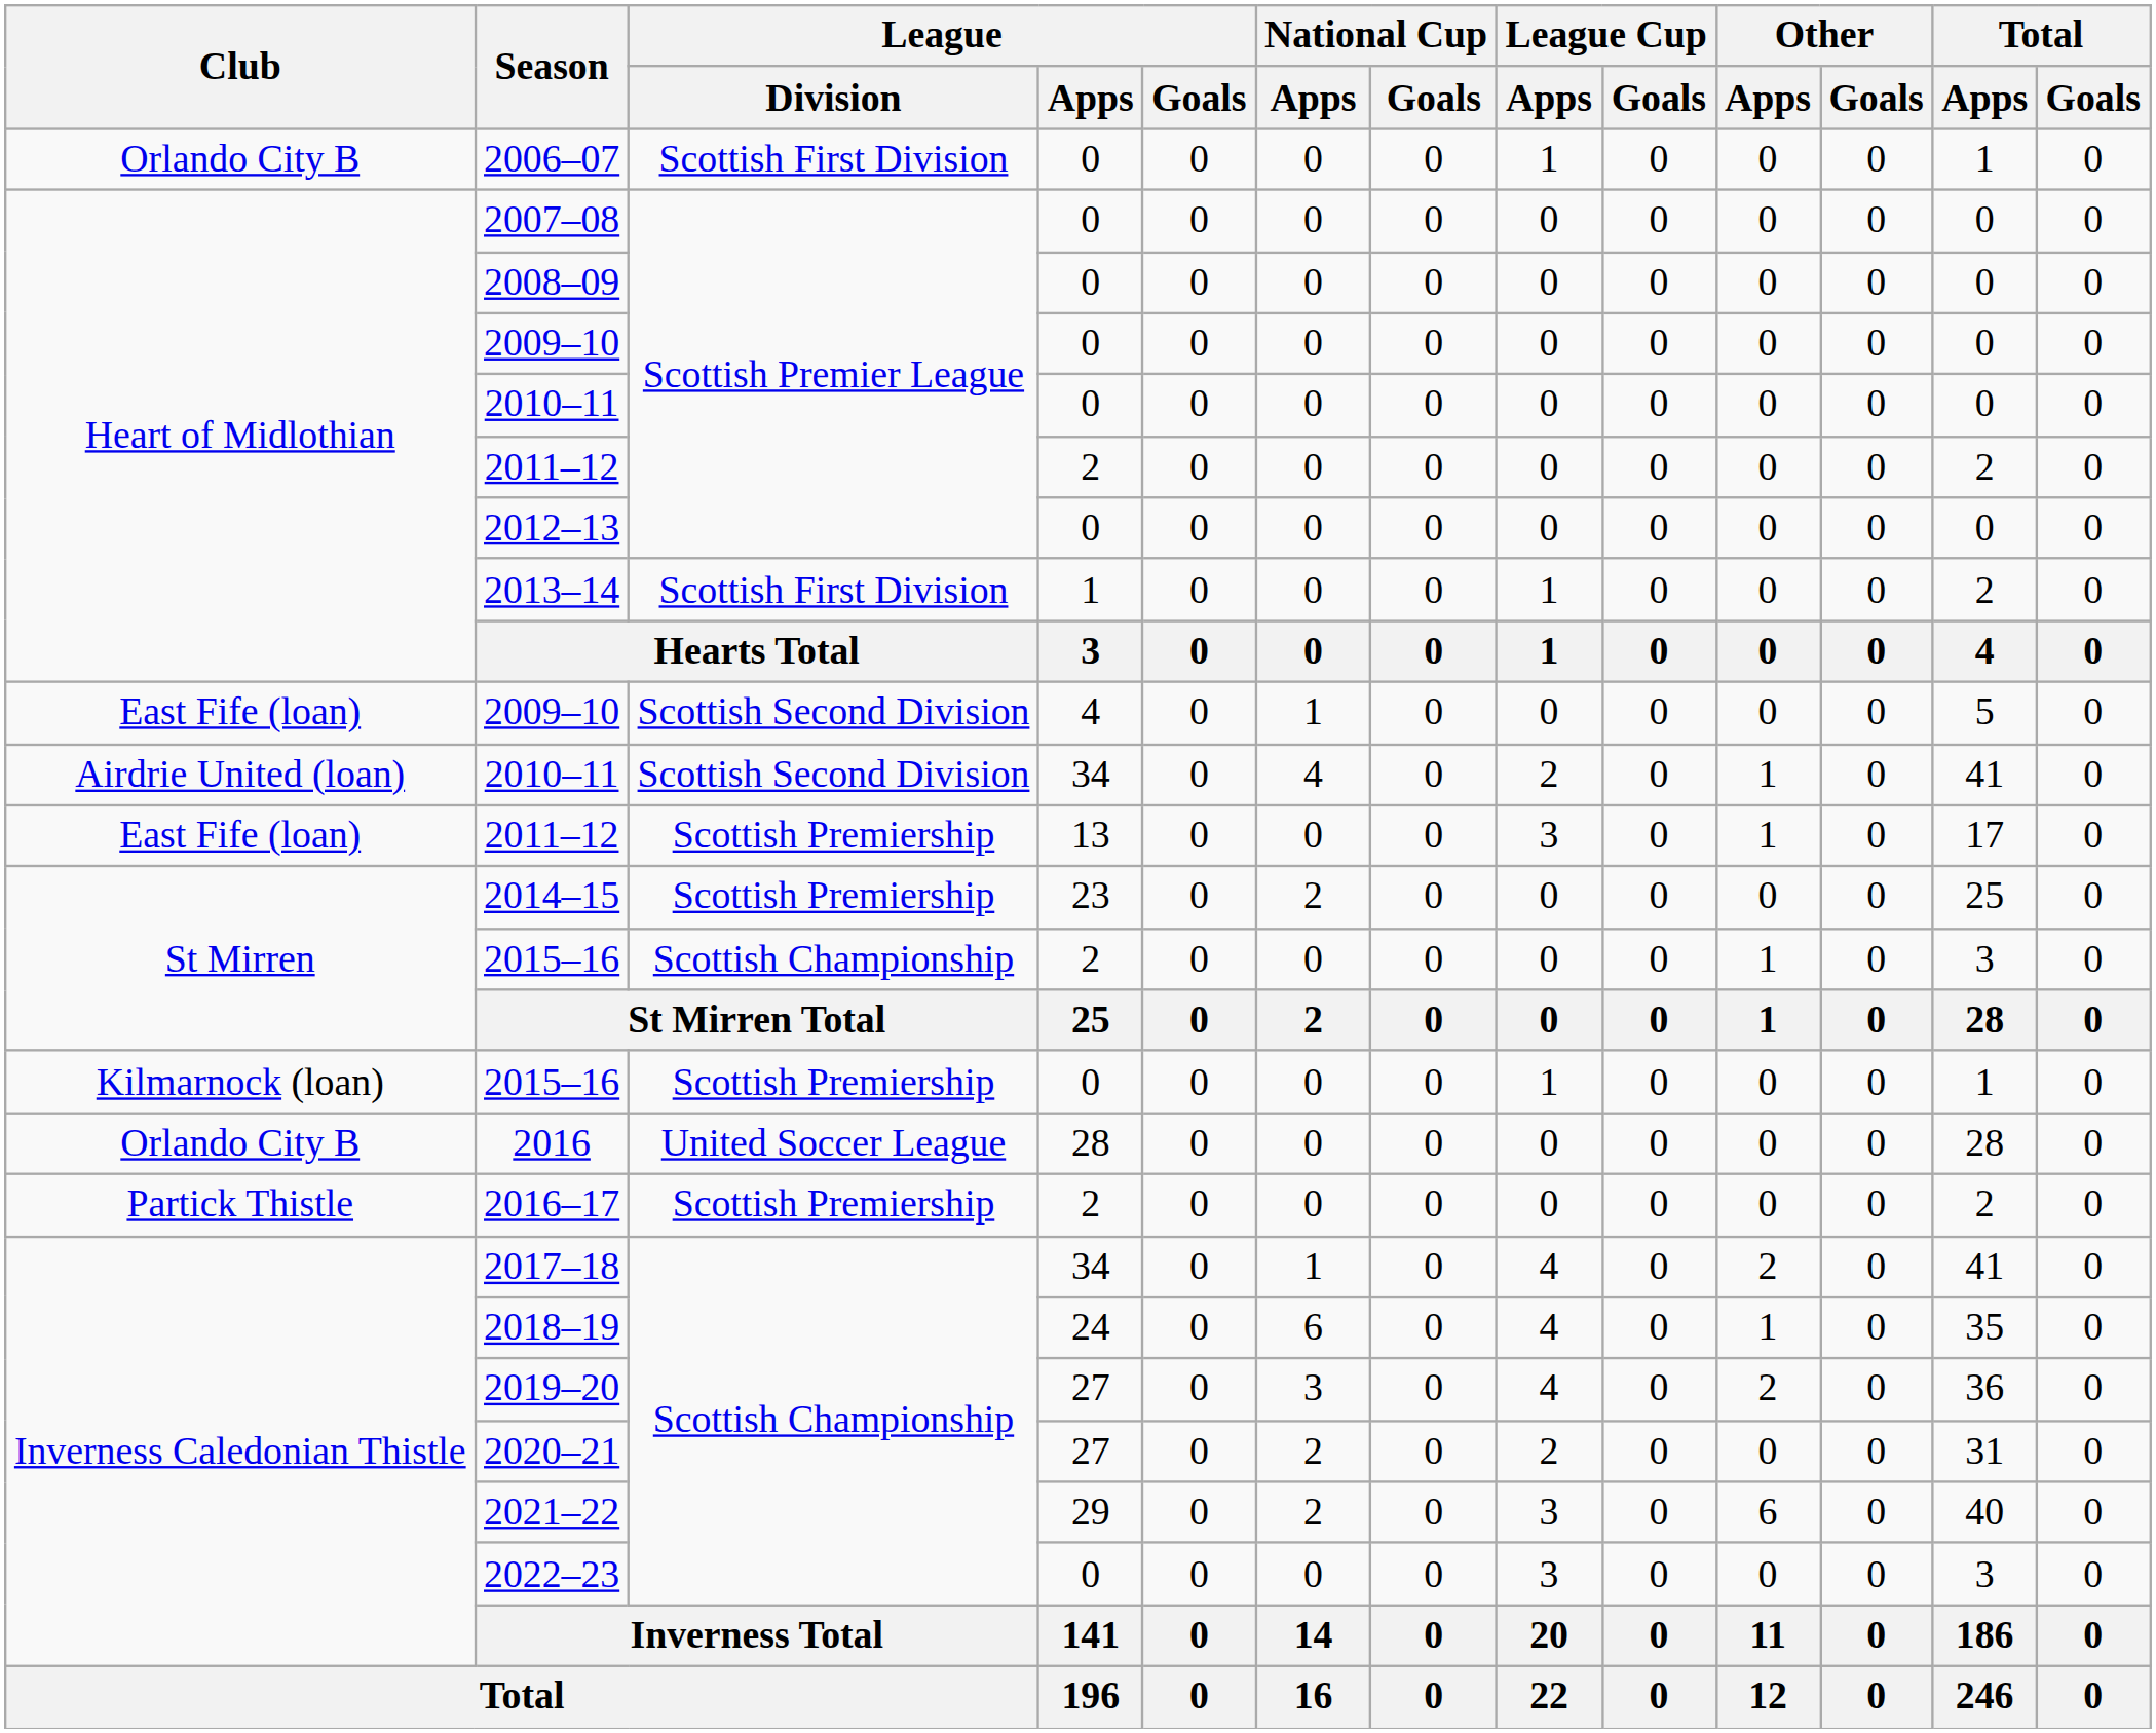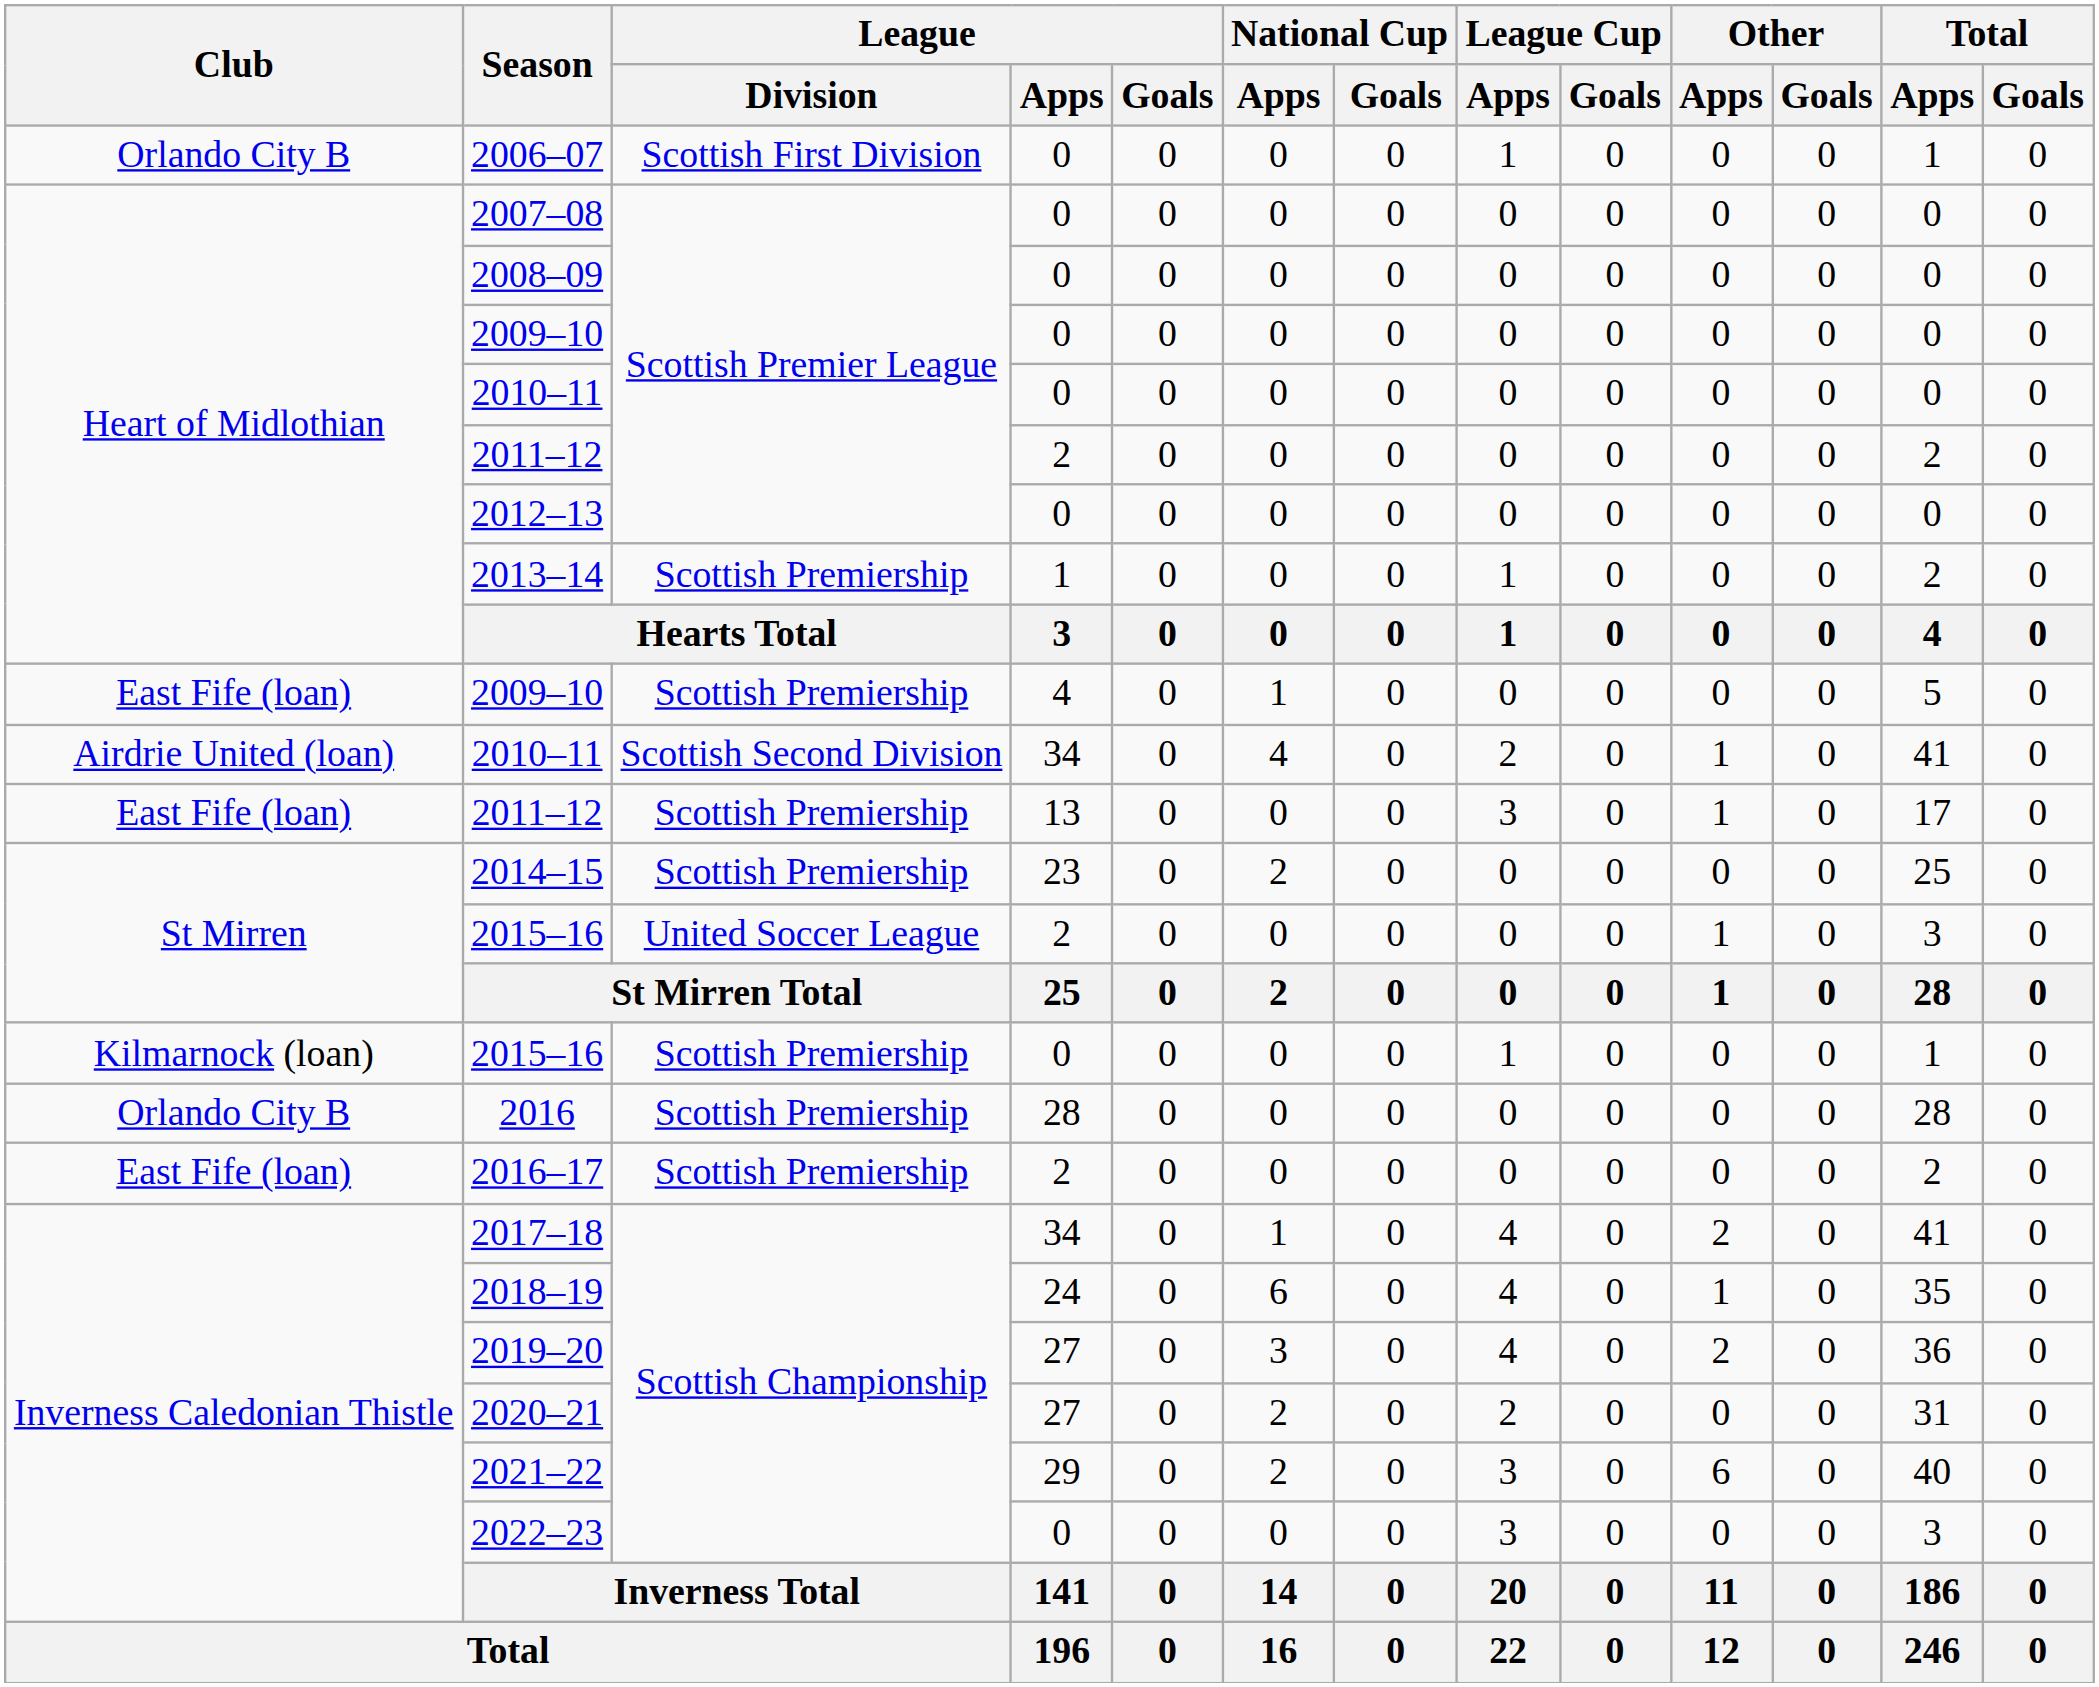2013–14 | League / Division: Scottish First Division -> Scottish Premiership
2009–10 / 4 | League / Division: Scottish Second Division -> Scottish Premiership
2015–16 / 2 | League / Division: Scottish Championship -> United Soccer League
2016 | League / Division: United Soccer League -> Scottish Premiership
2016–17 | Club: Partick Thistle -> East Fife (loan)
